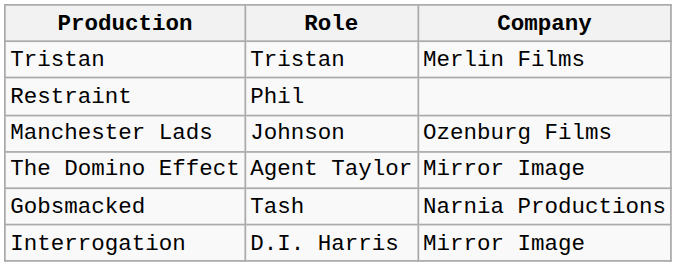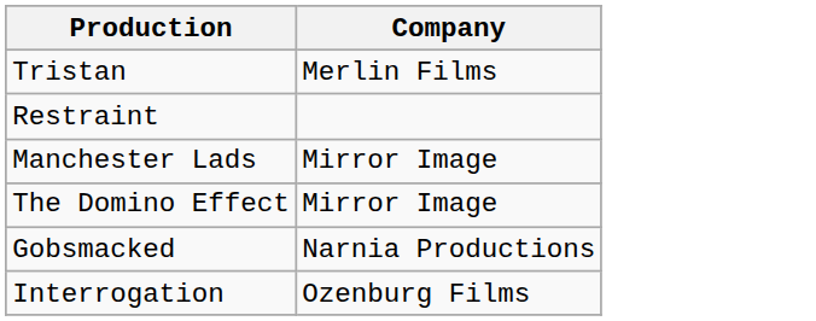- column: Role | Tristan | Phil | Johnson | Agent Taylor | Tash | D.I. Harris
Manchester Lads | Company: Ozenburg Films -> Mirror Image
Interrogation | Company: Mirror Image -> Ozenburg Films
